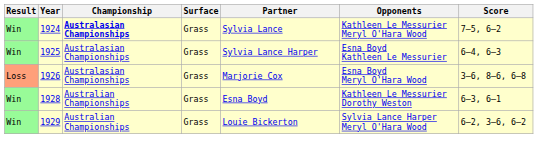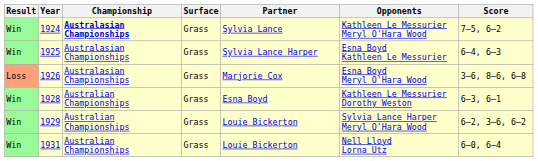+ row: Win | 1931 | Australian Championships | Grass | Louie Bickerton | Nell Lloyd Lorna Utz | 6–0, 6–4
